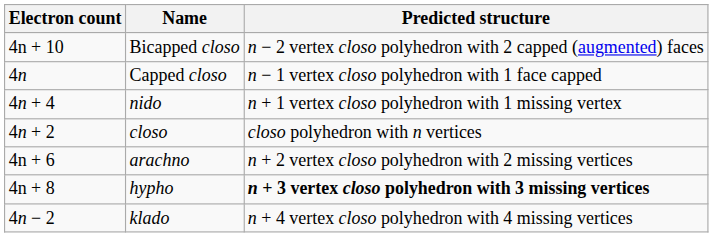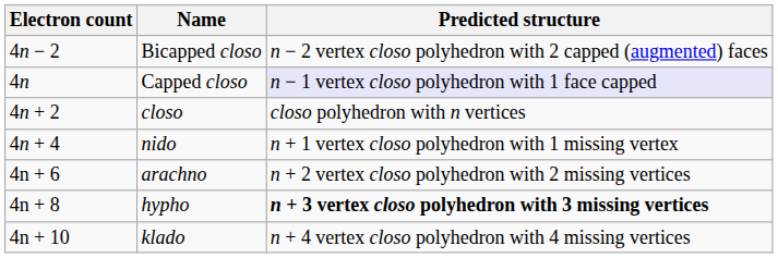Bicapped closo | Electron count: 4n + 10 -> 4n − 2
Capped closo | Predicted structure: no background -> lavender background
rows swapped: closo <-> nido
klado | Electron count: 4n − 2 -> 4n + 10
